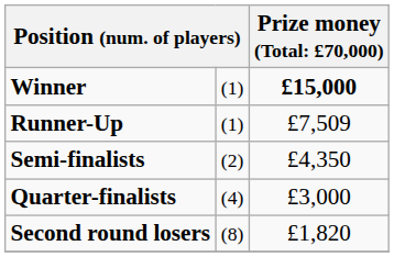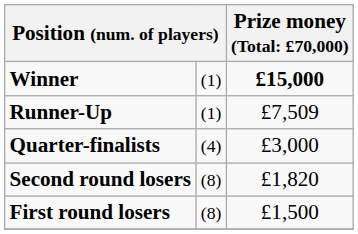- row: Semi-finalists | (2) | £4,350
+ row: First round losers | (8) | £1,500
